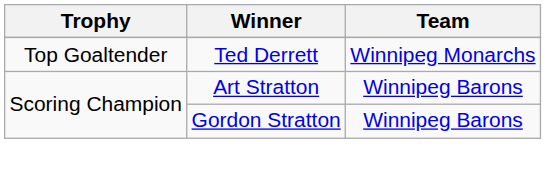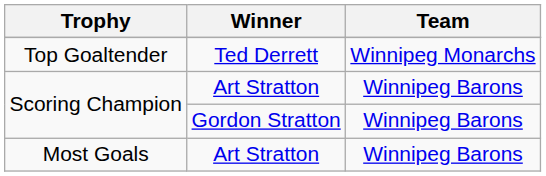+ row: Most Goals | Art Stratton | Winnipeg Barons
